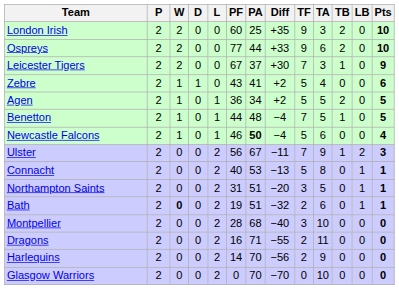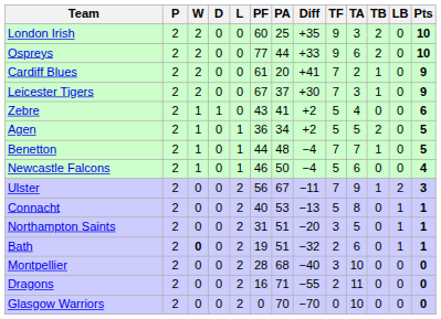+ row: Cardiff Blues | 2 | 2 | 0 | 0 | 61 | 20 | +41 | 7 | 2 | 1 | 0 | 9
Benetton | TA: 5 -> 7
Newcastle Falcons | PA: bold -> normal
- row: Harlequins | 2 | 0 | 0 | 2 | 14 | 70 | −56 | 2 | 9 | 0 | 0 | 0
